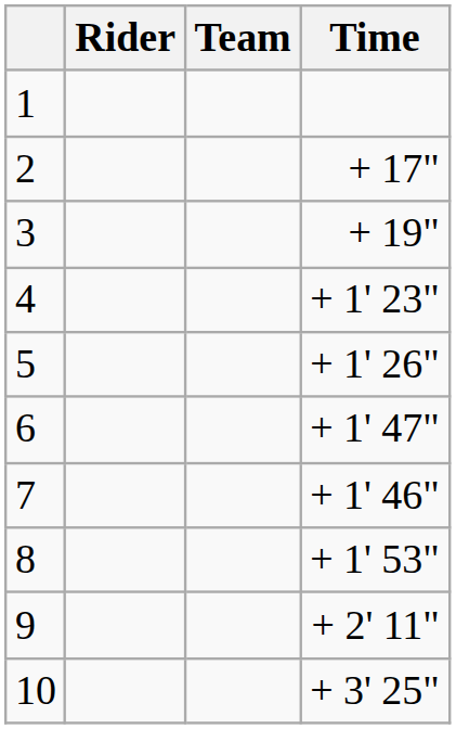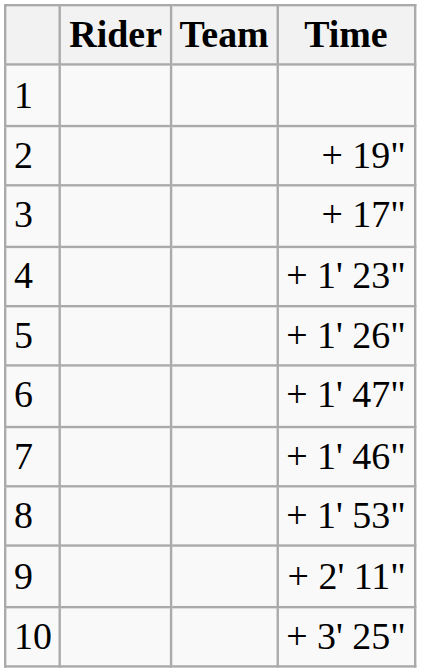2 | Time: + 17" -> + 19"
3 | Time: + 19" -> + 17"
